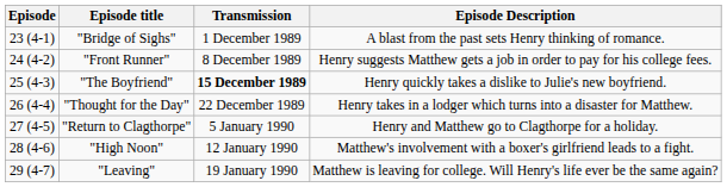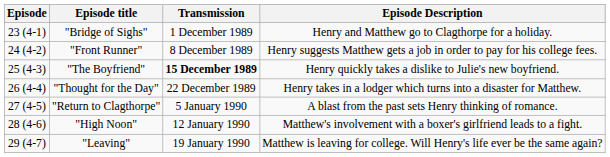"Bridge of Sighs" | Episode Description: A blast from the past sets Henry thinking of romance. -> Henry and Matthew go to Clagthorpe for a holiday.
"Return to Clagthorpe" | Episode Description: Henry and Matthew go to Clagthorpe for a holiday. -> A blast from the past sets Henry thinking of romance.
